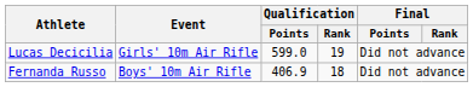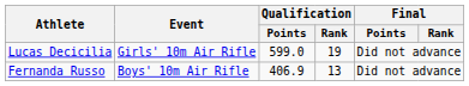Fernanda Russo | Qualification / Rank: 18 -> 13
